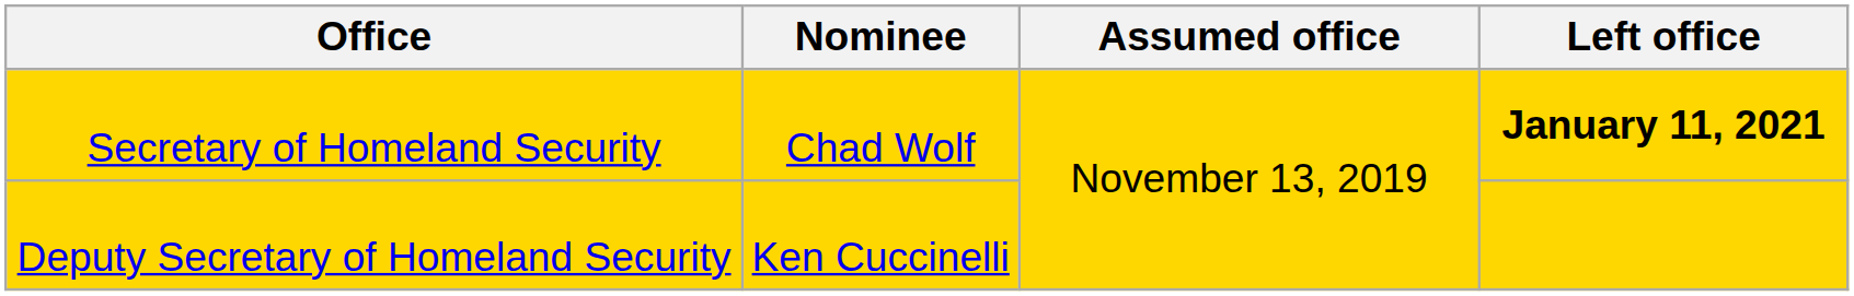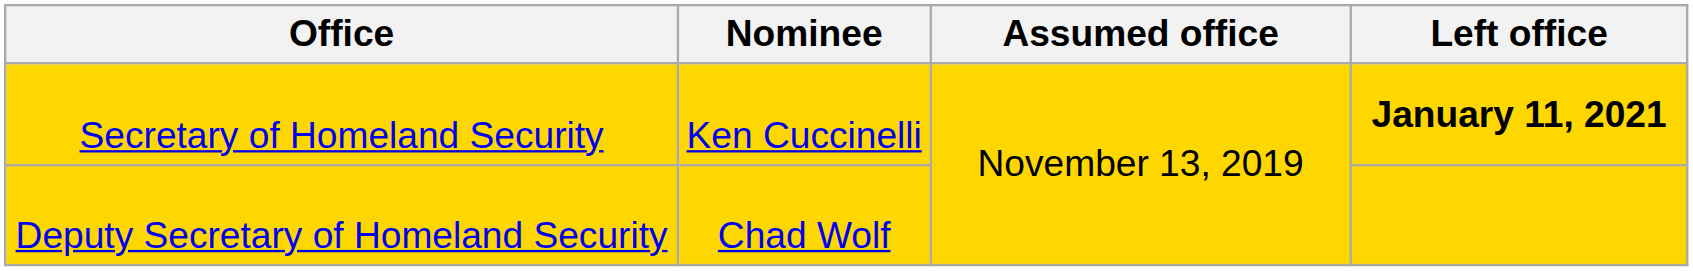Secretary of Homeland Security | Nominee: Chad Wolf -> Ken Cuccinelli
Deputy Secretary of Homeland Security | Nominee: Ken Cuccinelli -> Chad Wolf
